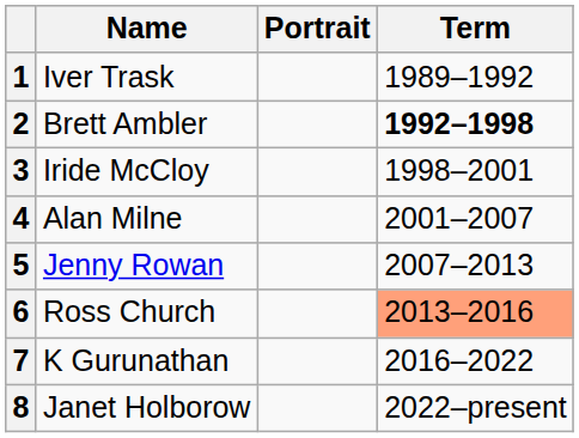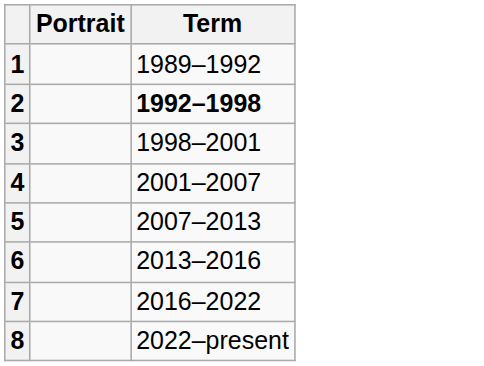- column: Name | Iver Trask | Brett Ambler | Iride McCloy | Alan Milne | Jenny Rowan | Ross Church | K Gurunathan | Janet Holborow
6 | Term: lightsalmon background -> no background
